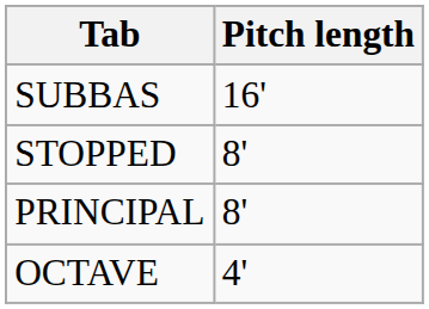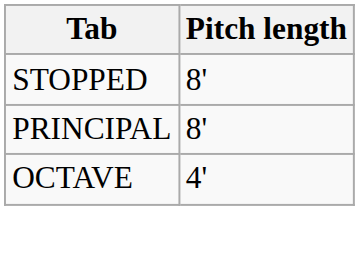- row: SUBBAS | 16'
